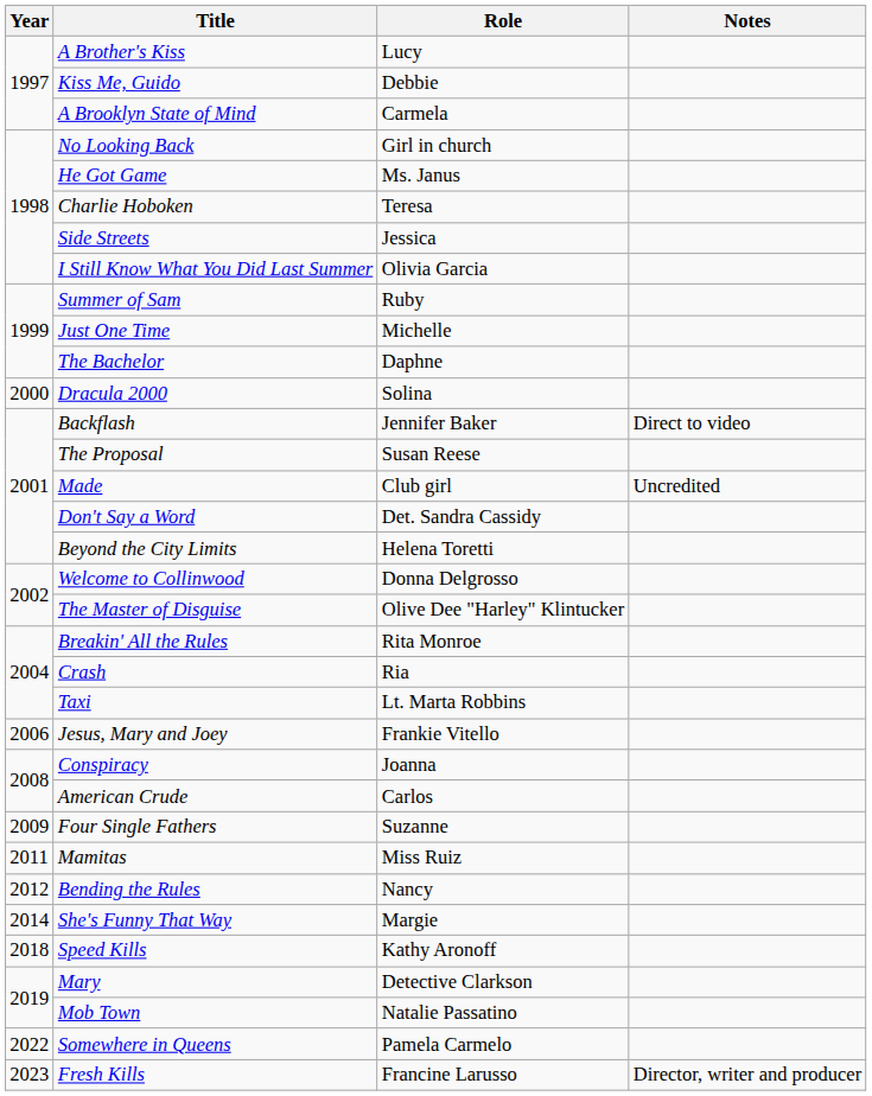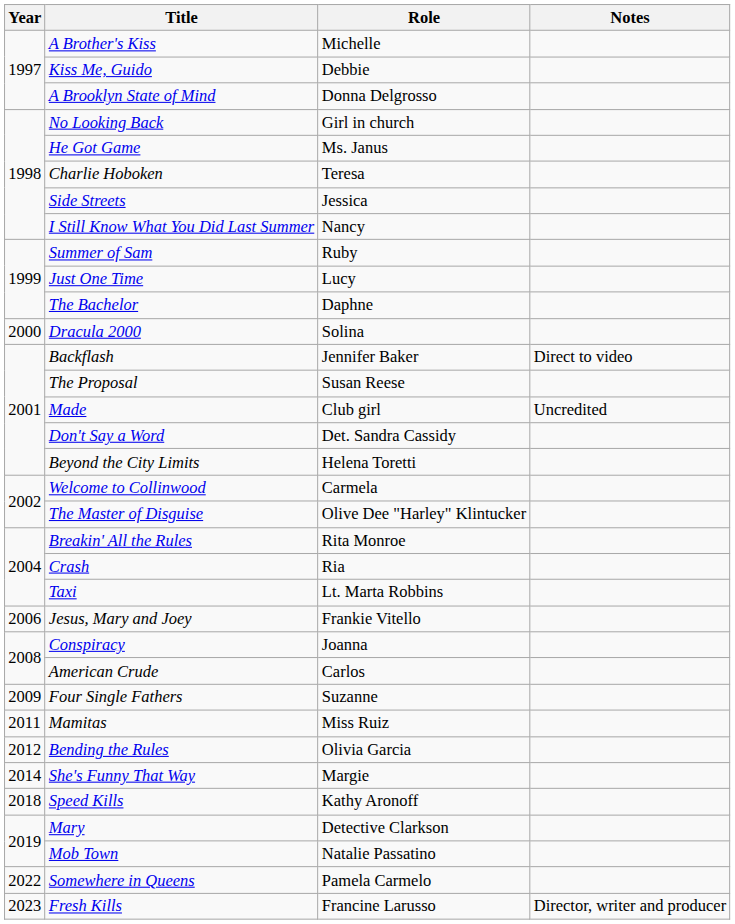A Brother's Kiss | Role: Lucy -> Michelle
A Brooklyn State of Mind | Role: Carmela -> Donna Delgrosso
I Still Know What You Did Last Summer | Role: Olivia Garcia -> Nancy
Just One Time | Role: Michelle -> Lucy
Welcome to Collinwood | Role: Donna Delgrosso -> Carmela
Bending the Rules | Role: Nancy -> Olivia Garcia
